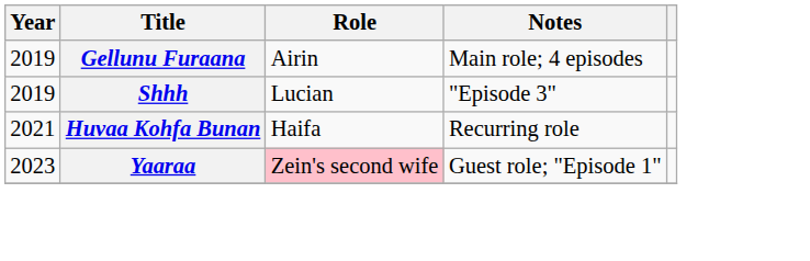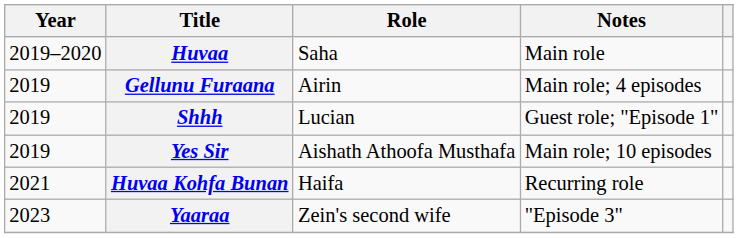+ row: 2019–2020 | Huvaa | Saha | Main role
Shhh | Notes: "Episode 3" -> Guest role; "Episode 1"
+ row: 2019 | Yes Sir | Aishath Athoofa Musthafa | Main role; 10 episodes
Yaaraa | Role: pink background -> no background
Yaaraa | Notes: Guest role; "Episode 1" -> "Episode 3"
